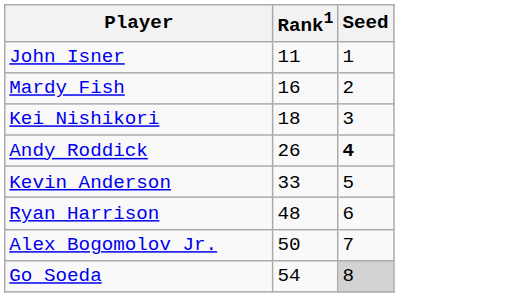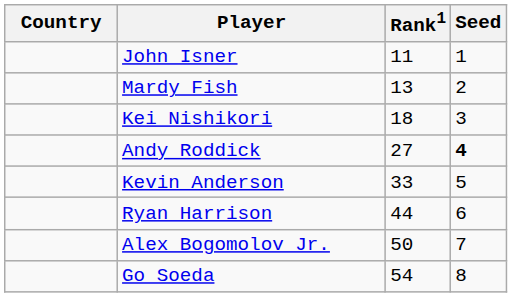+ column: Country
Mardy Fish | Rank1: 16 -> 13
Andy Roddick | Rank1: 26 -> 27
Ryan Harrison | Rank1: 48 -> 44
Go Soeda | Seed: lightgrey background -> no background
